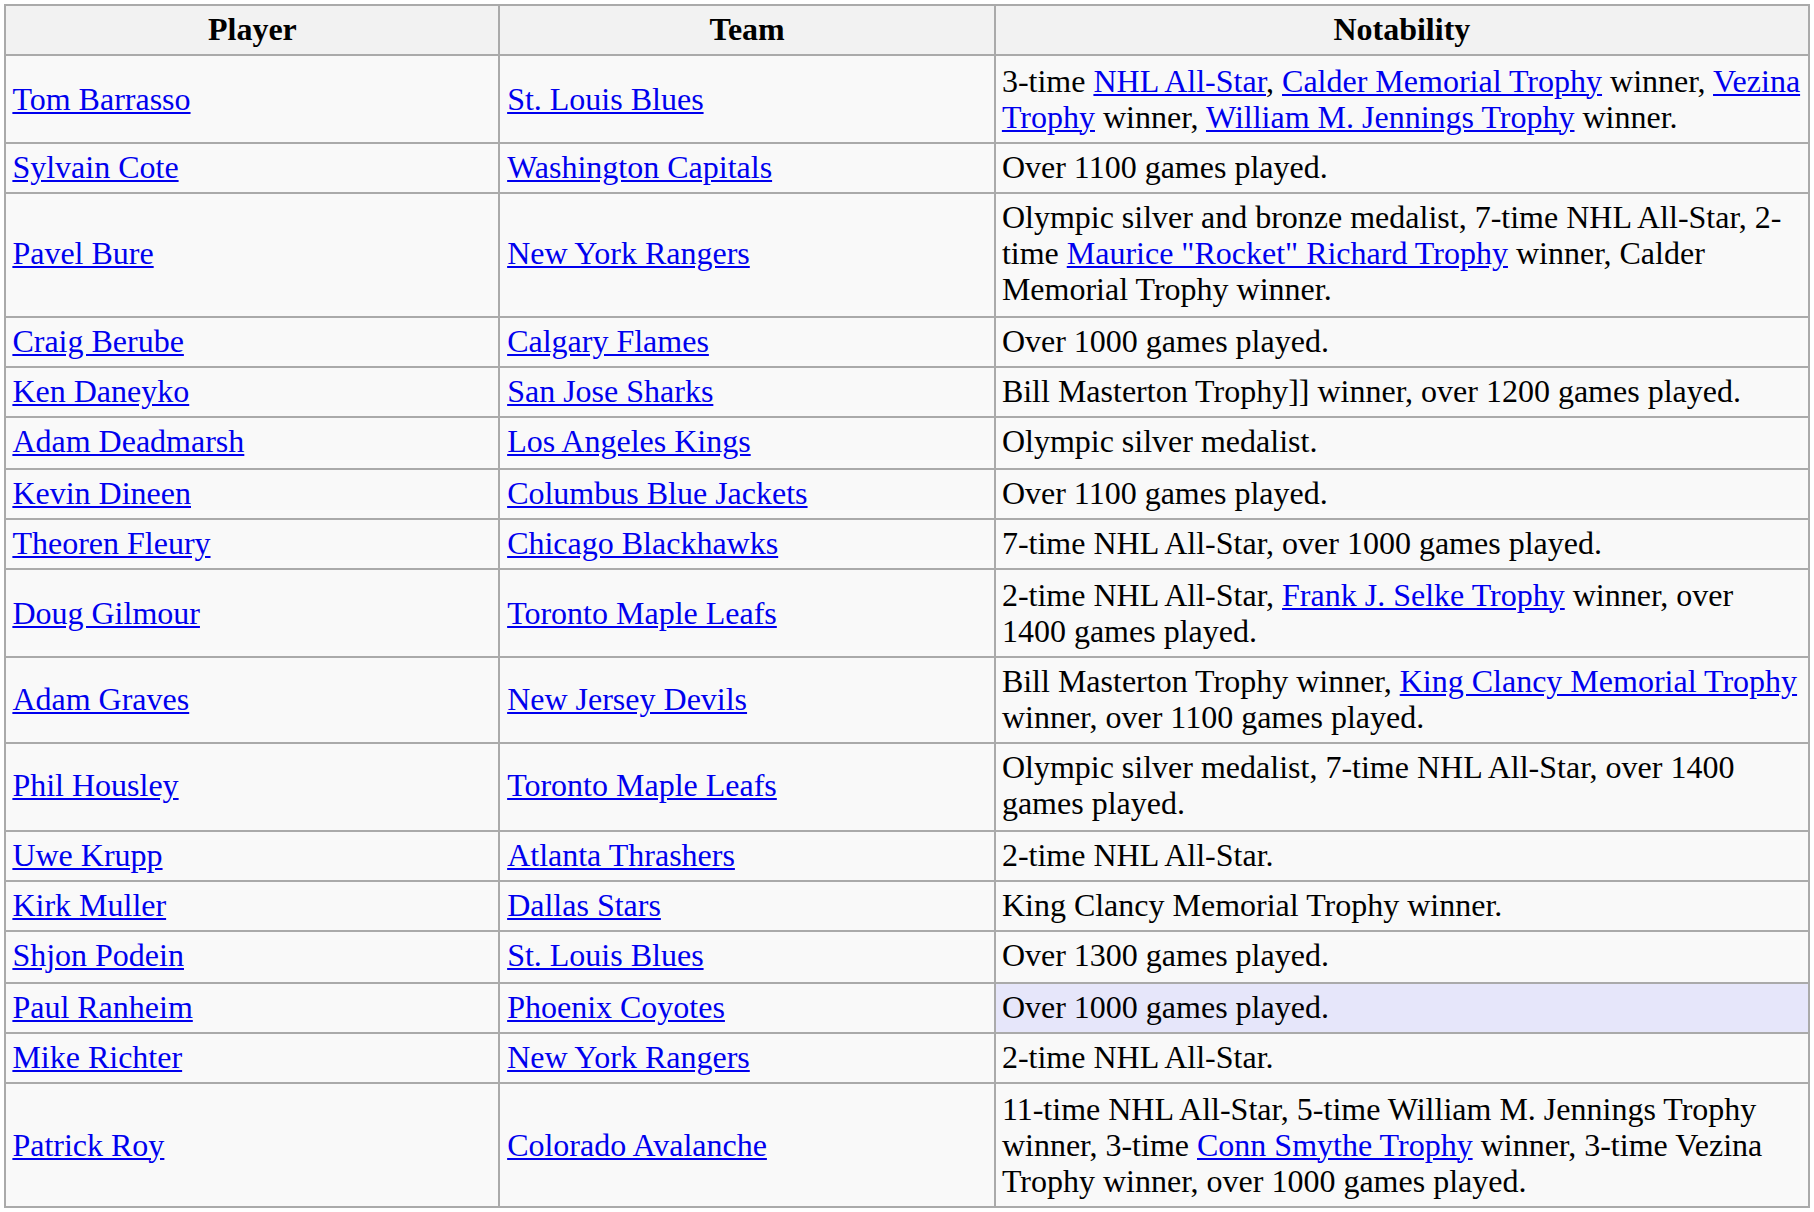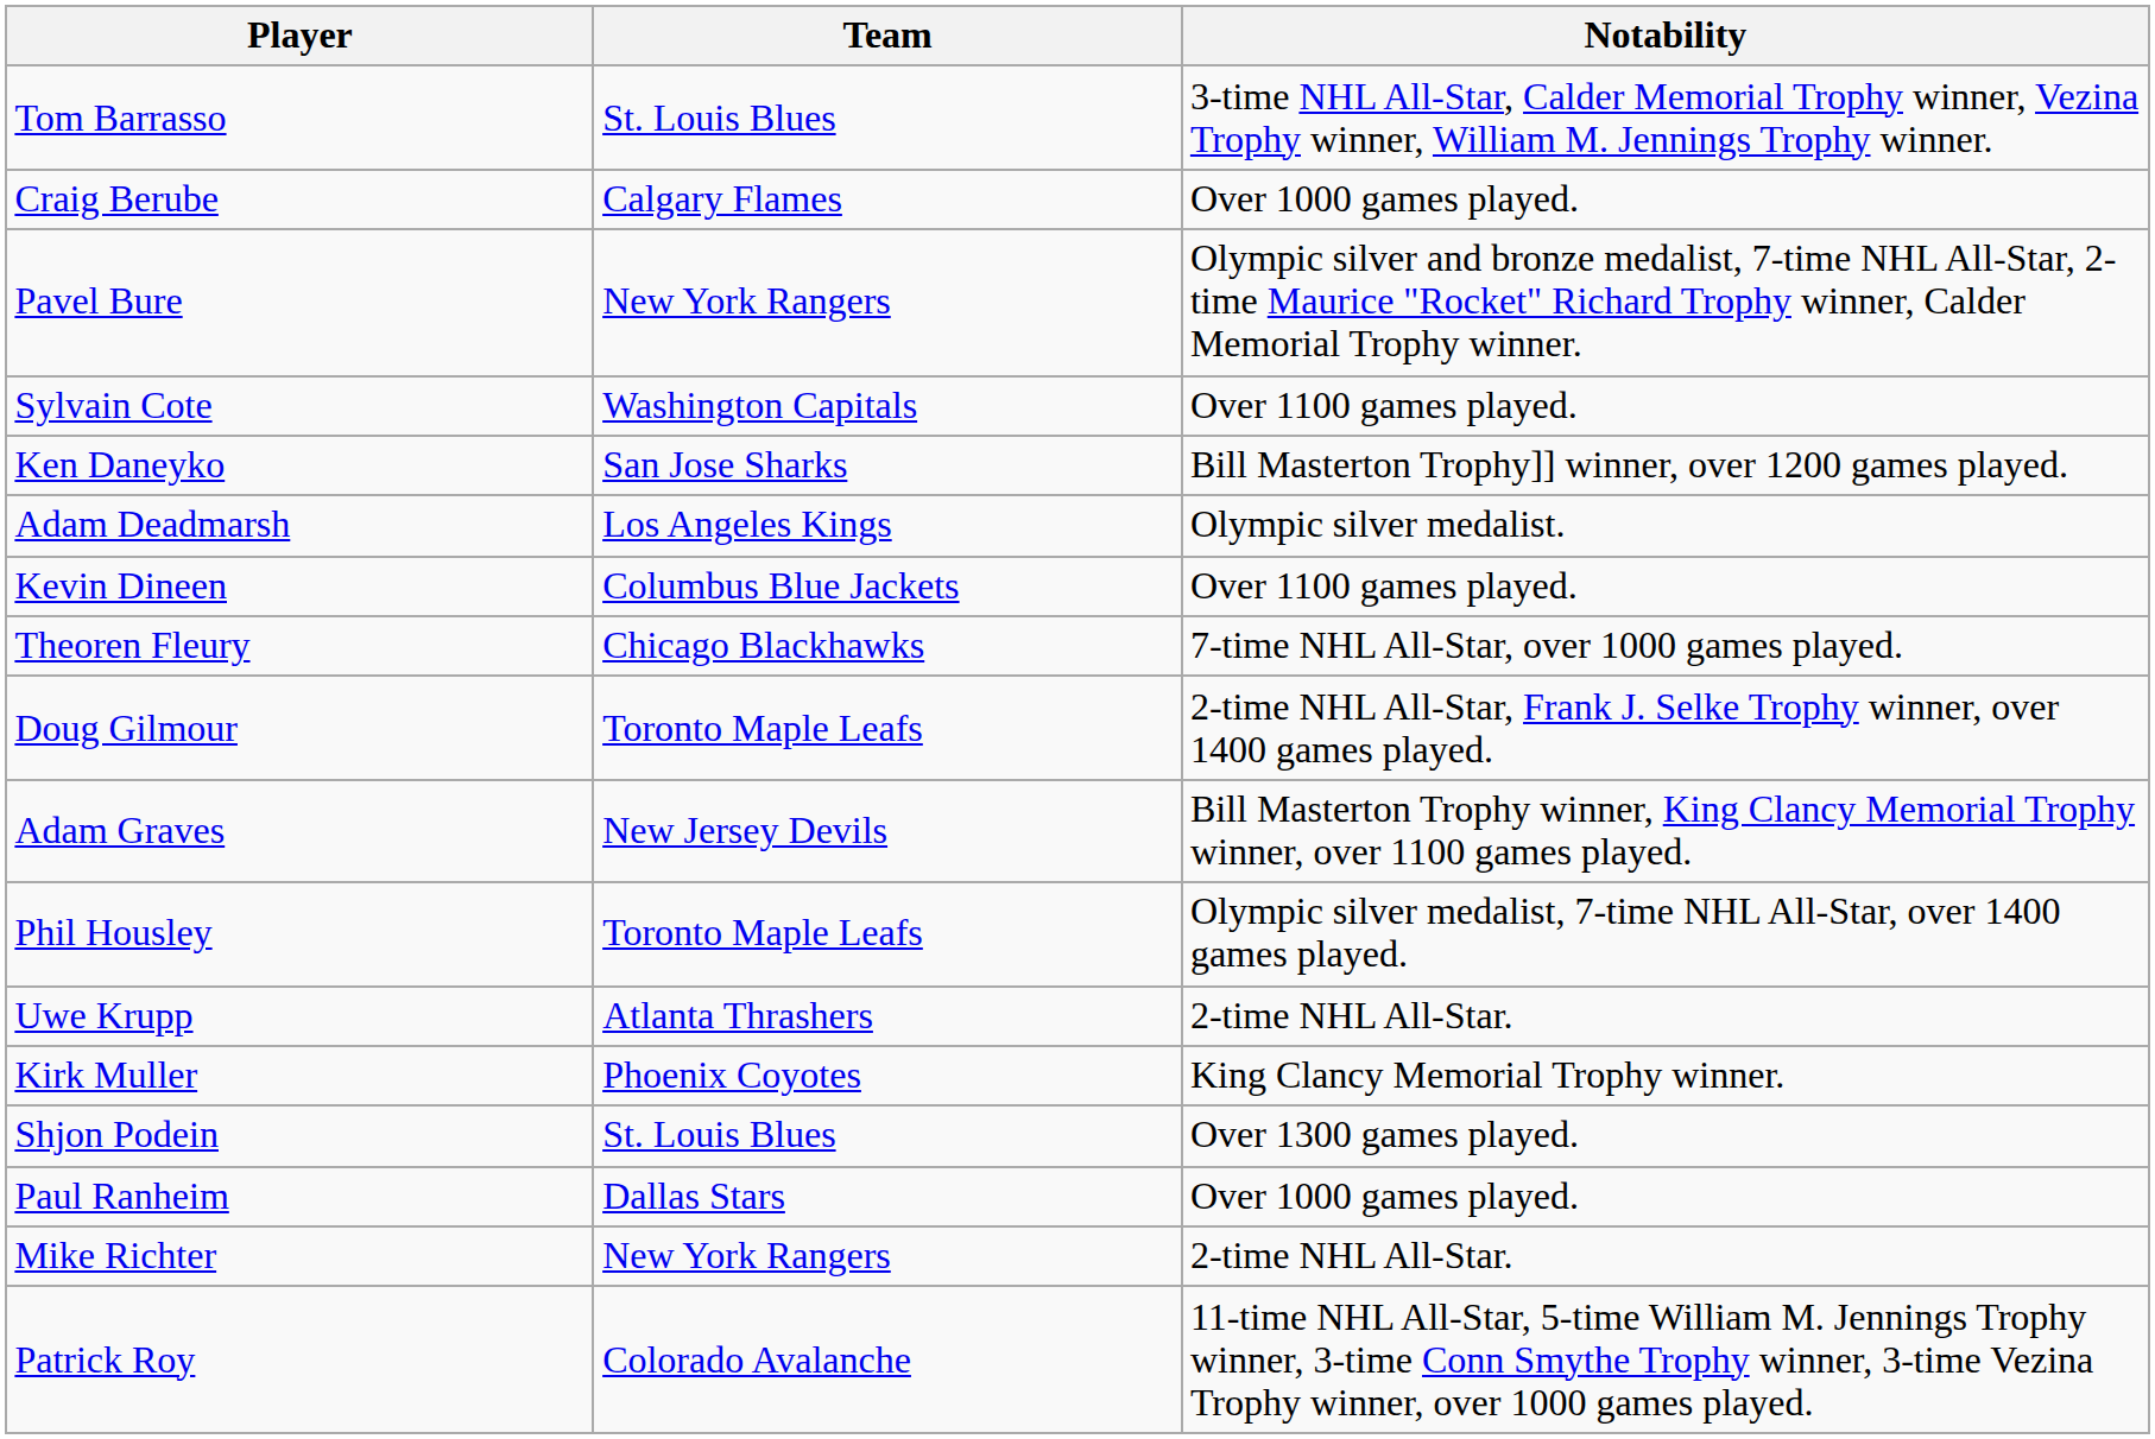rows swapped: Craig Berube <-> Sylvain Cote
Kirk Muller | Team: Dallas Stars -> Phoenix Coyotes
Paul Ranheim | Team: Phoenix Coyotes -> Dallas Stars
Paul Ranheim | Notability: lavender background -> no background
